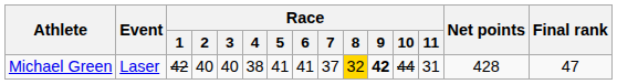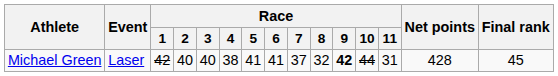Michael Green | Race / 8: gold background -> no background
Michael Green | Final rank: 47 -> 45
